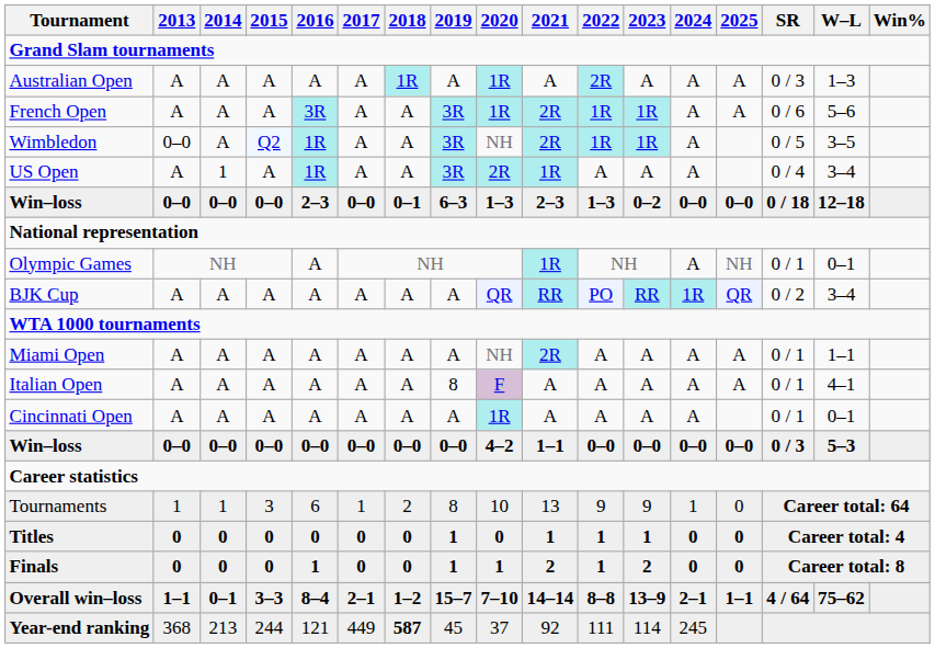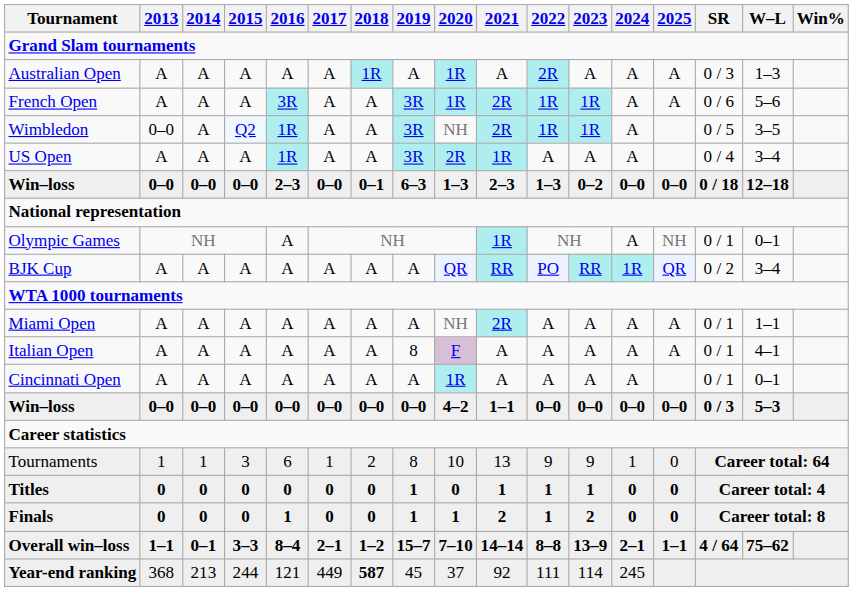US Open | 2014: 1 -> A
